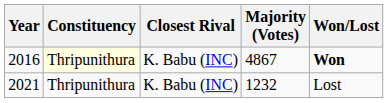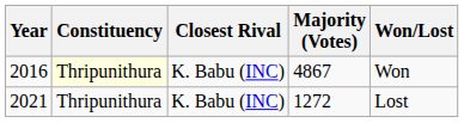2016 | Won/Lost: bold -> normal
2021 | Majority (Votes): 1232 -> 1272
